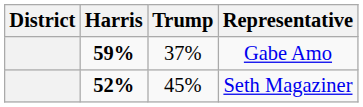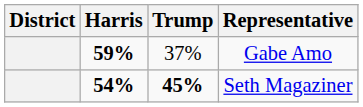Seth Magaziner | Harris: 52% -> 54%
Seth Magaziner | Trump: normal -> bold
